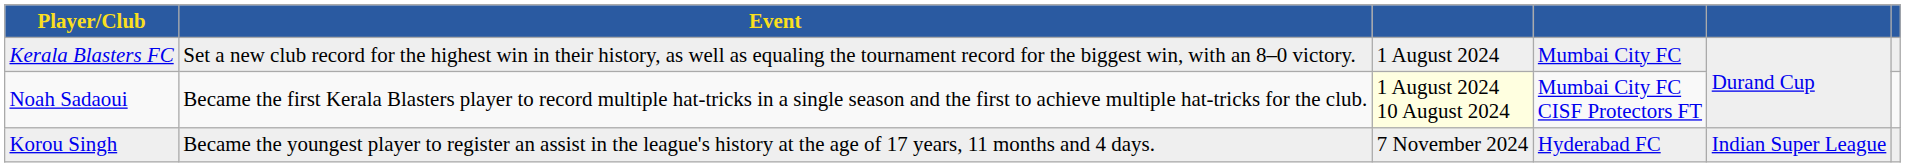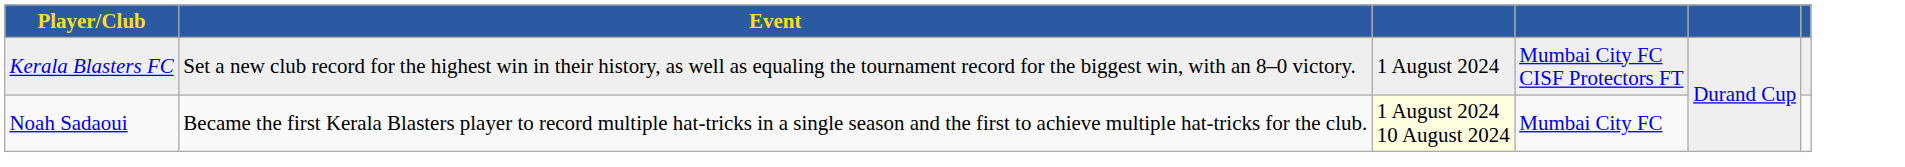Kerala Blasters FC | column 4: Mumbai City FC -> Mumbai City FC CISF Protectors FT
Noah Sadaoui | column 4: Mumbai City FC CISF Protectors FT -> Mumbai City FC
- row: Korou Singh | Became the youngest player to register an assist in the league's history at the age of 17 years, 11 months and 4 days. | 7 November 2024 | Hyderabad FC | Indian Super League
